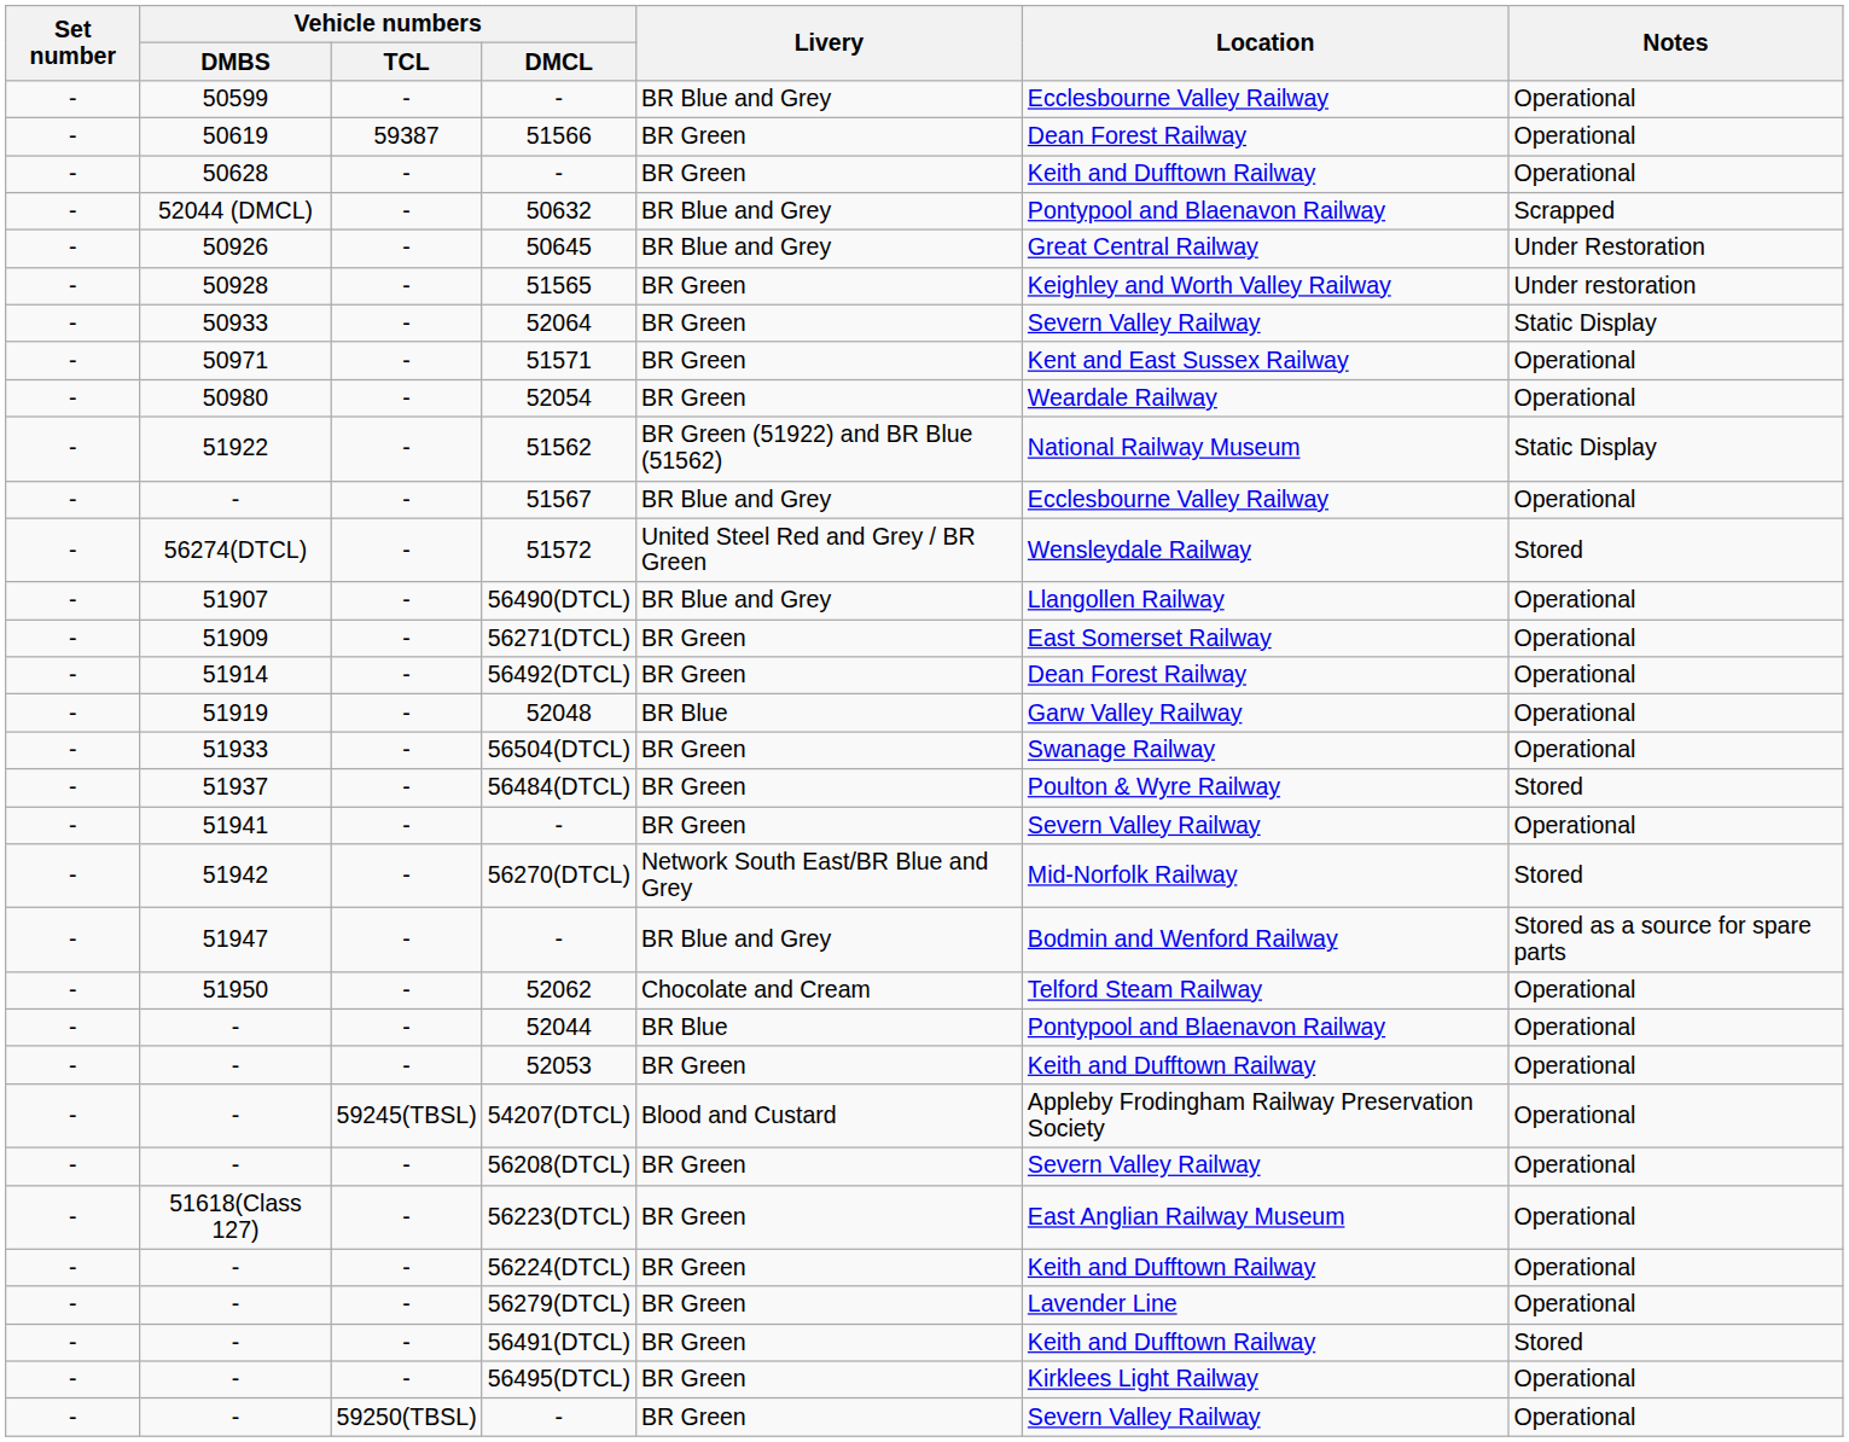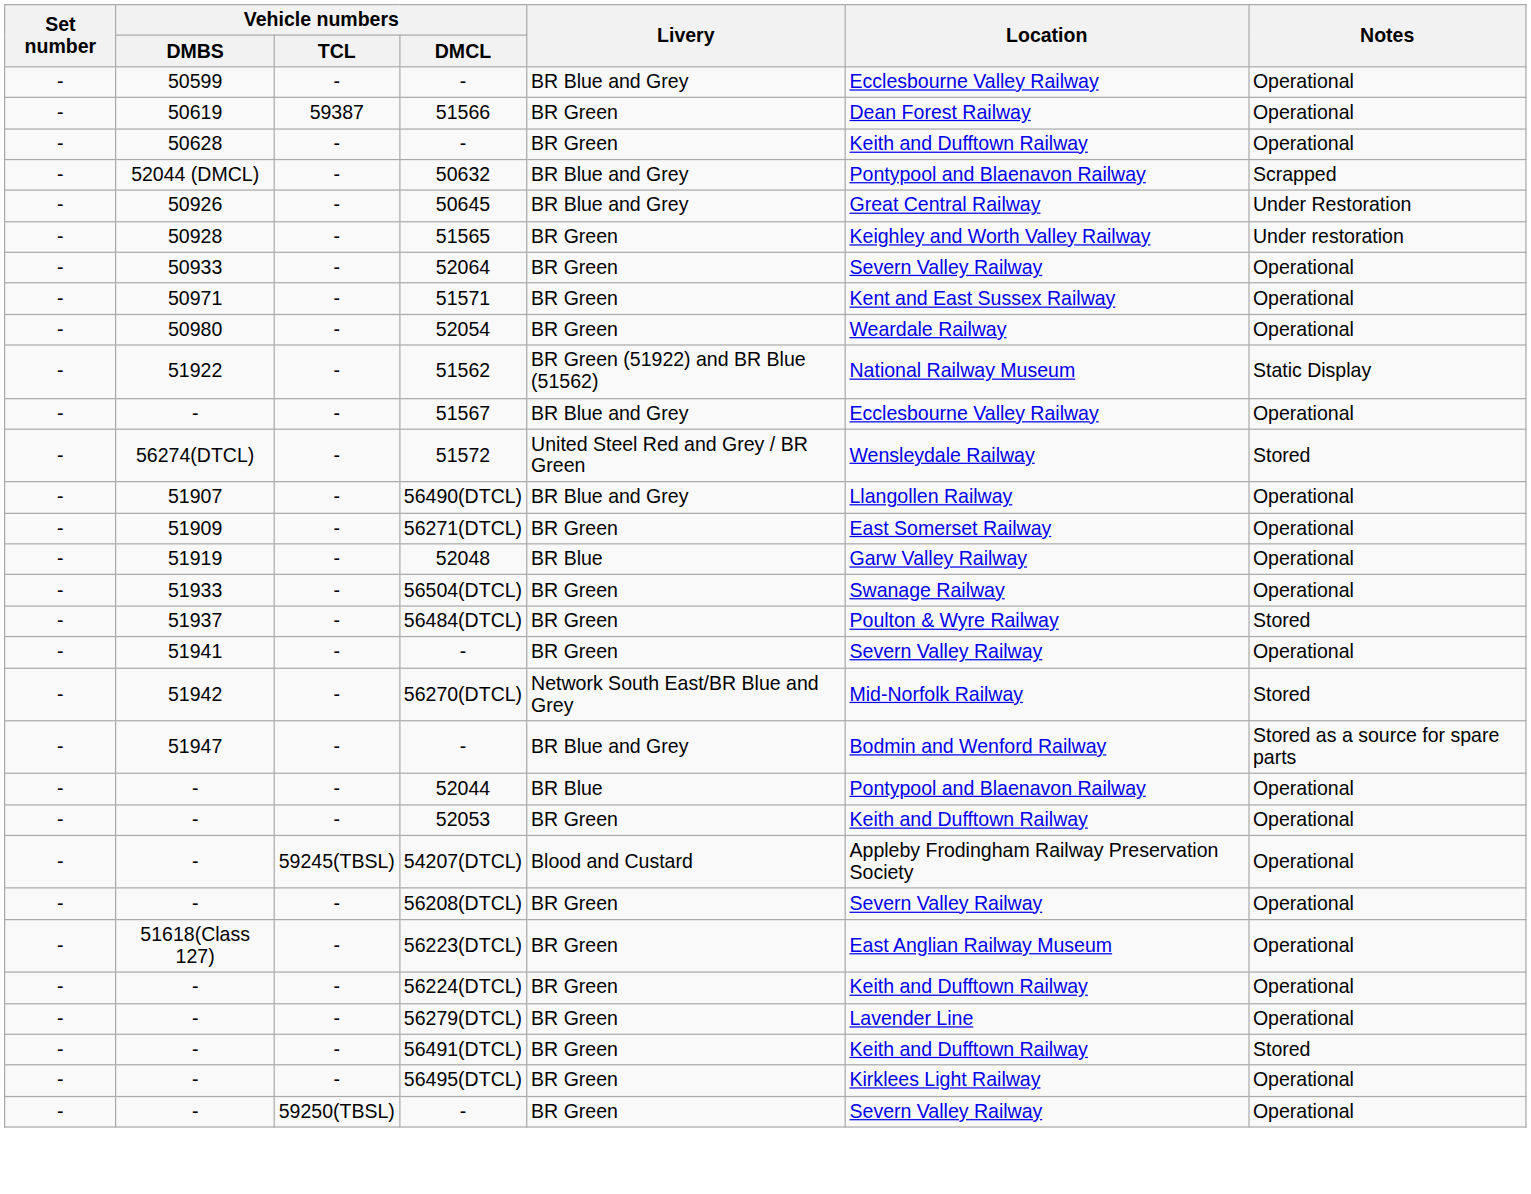52064 | Notes: Static Display -> Operational
- row: - | 51914 | - | 56492(DTCL) | BR Green | Dean Forest Railway | Operational
- row: - | 51950 | - | 52062 | Chocolate and Cream | Telford Steam Railway | Operational
